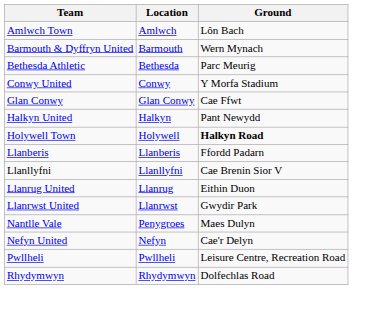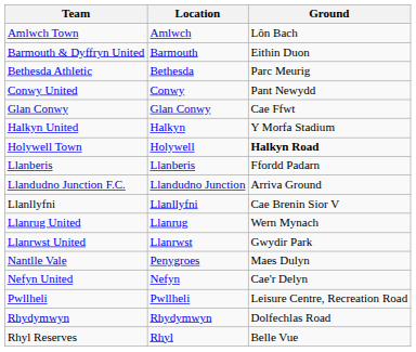Barmouth & Dyffryn United | Ground: Wern Mynach -> Eithin Duon
Conwy United | Ground: Y Morfa Stadium -> Pant Newydd
Halkyn United | Ground: Pant Newydd -> Y Morfa Stadium
+ row: Llandudno Junction F.C. | Llandudno Junction | Arriva Ground
Llanrug United | Ground: Eithin Duon -> Wern Mynach
+ row: Rhyl Reserves | Rhyl | Belle Vue
